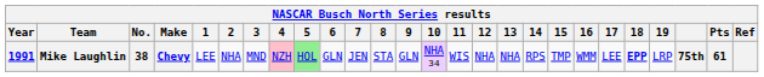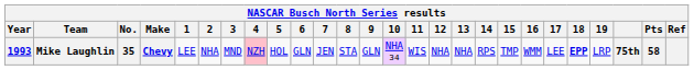Mike Laughlin | Year: 1991 -> 1993
Mike Laughlin | No.: 38 -> 35
Mike Laughlin | 5: lightgreen background -> no background
Mike Laughlin | Pts: 61 -> 58
